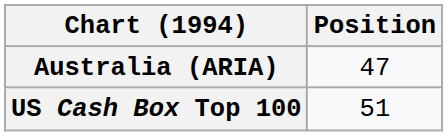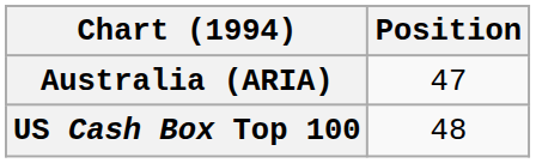US Cash Box Top 100 | Position: 51 -> 48
